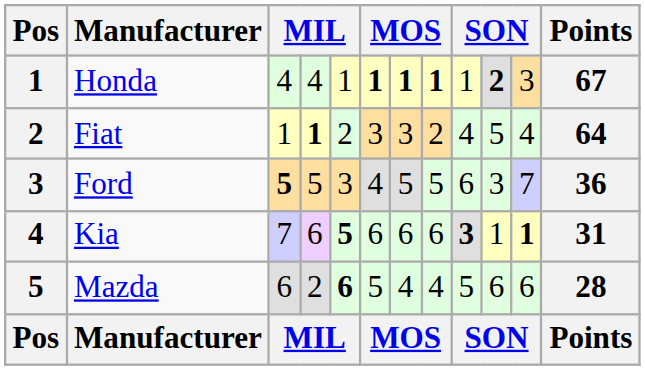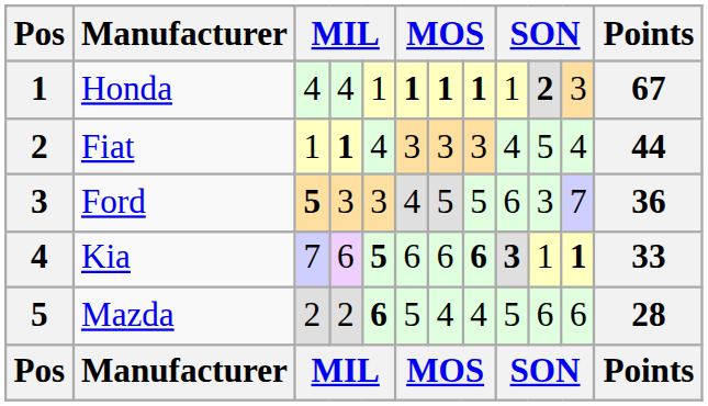Fiat | column 5: 2 -> 4
Fiat | column 8: 2 -> 3
Fiat | Points: 64 -> 44
Ford | column 4: 5 -> 3
Kia | column 8: normal -> bold
Kia | Points: 31 -> 33
Mazda | column 3: 6 -> 2
